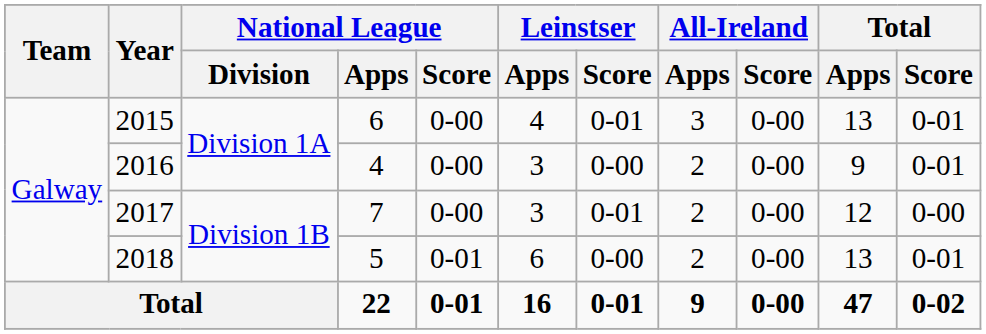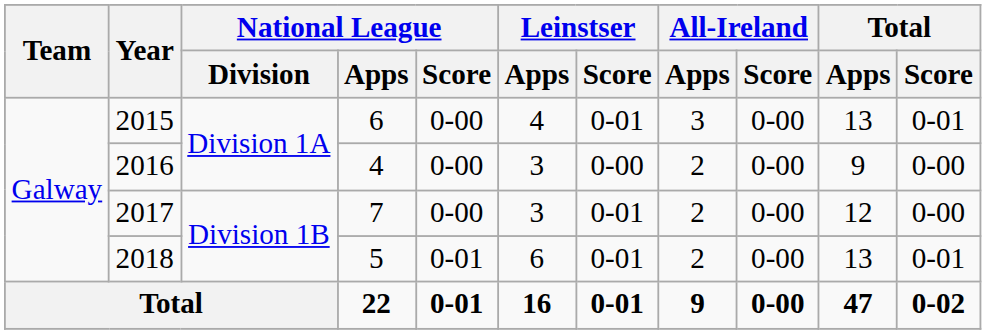2016 | Total / Score: 0-01 -> 0-00
2018 | Leinstser / Score: 0-00 -> 0-01
